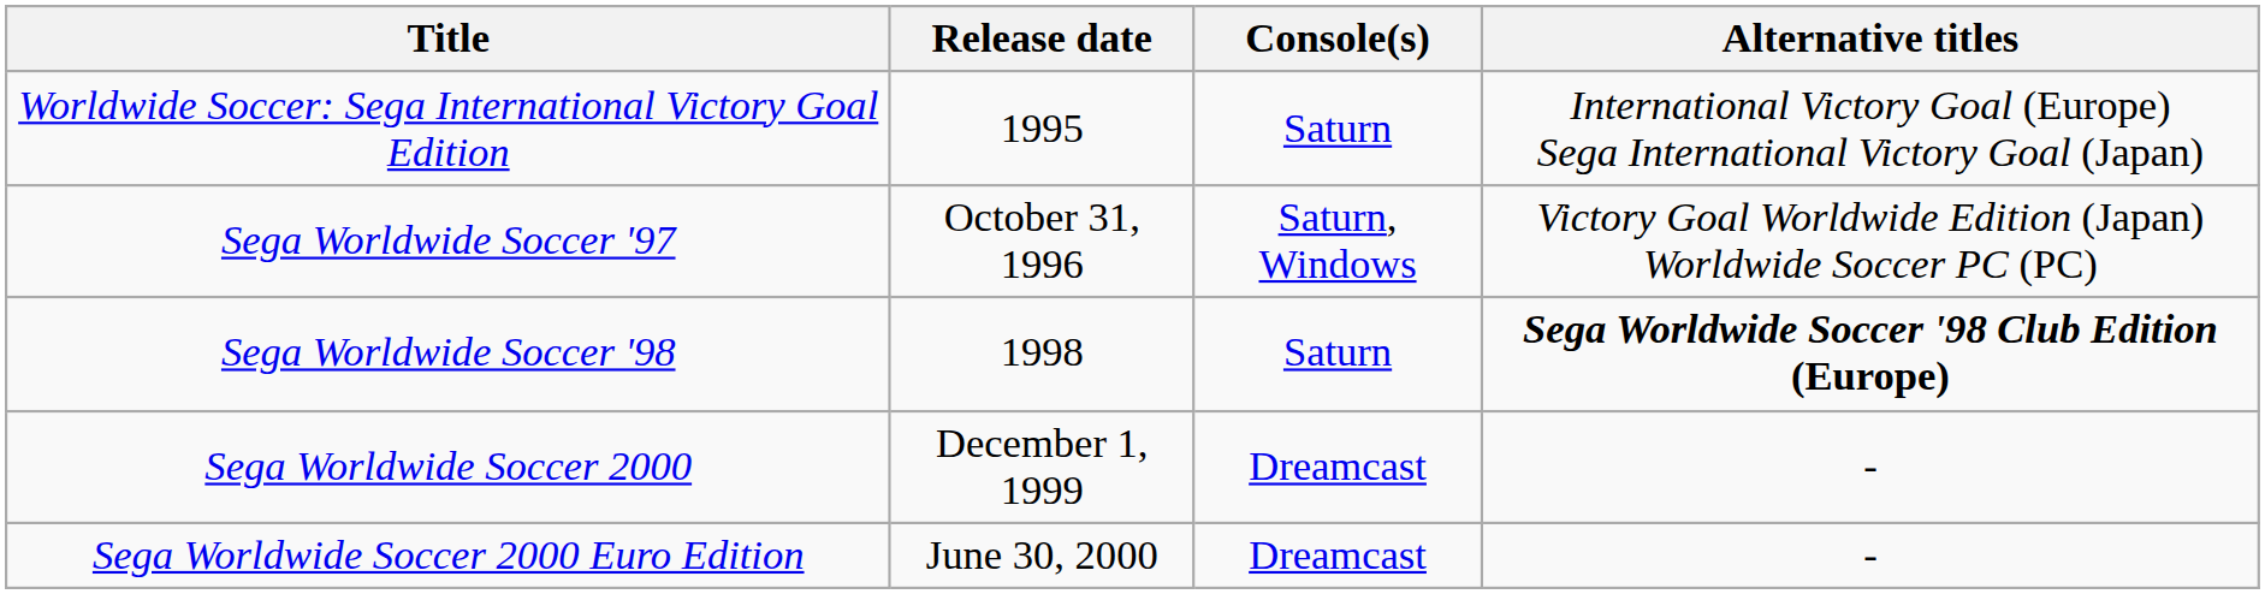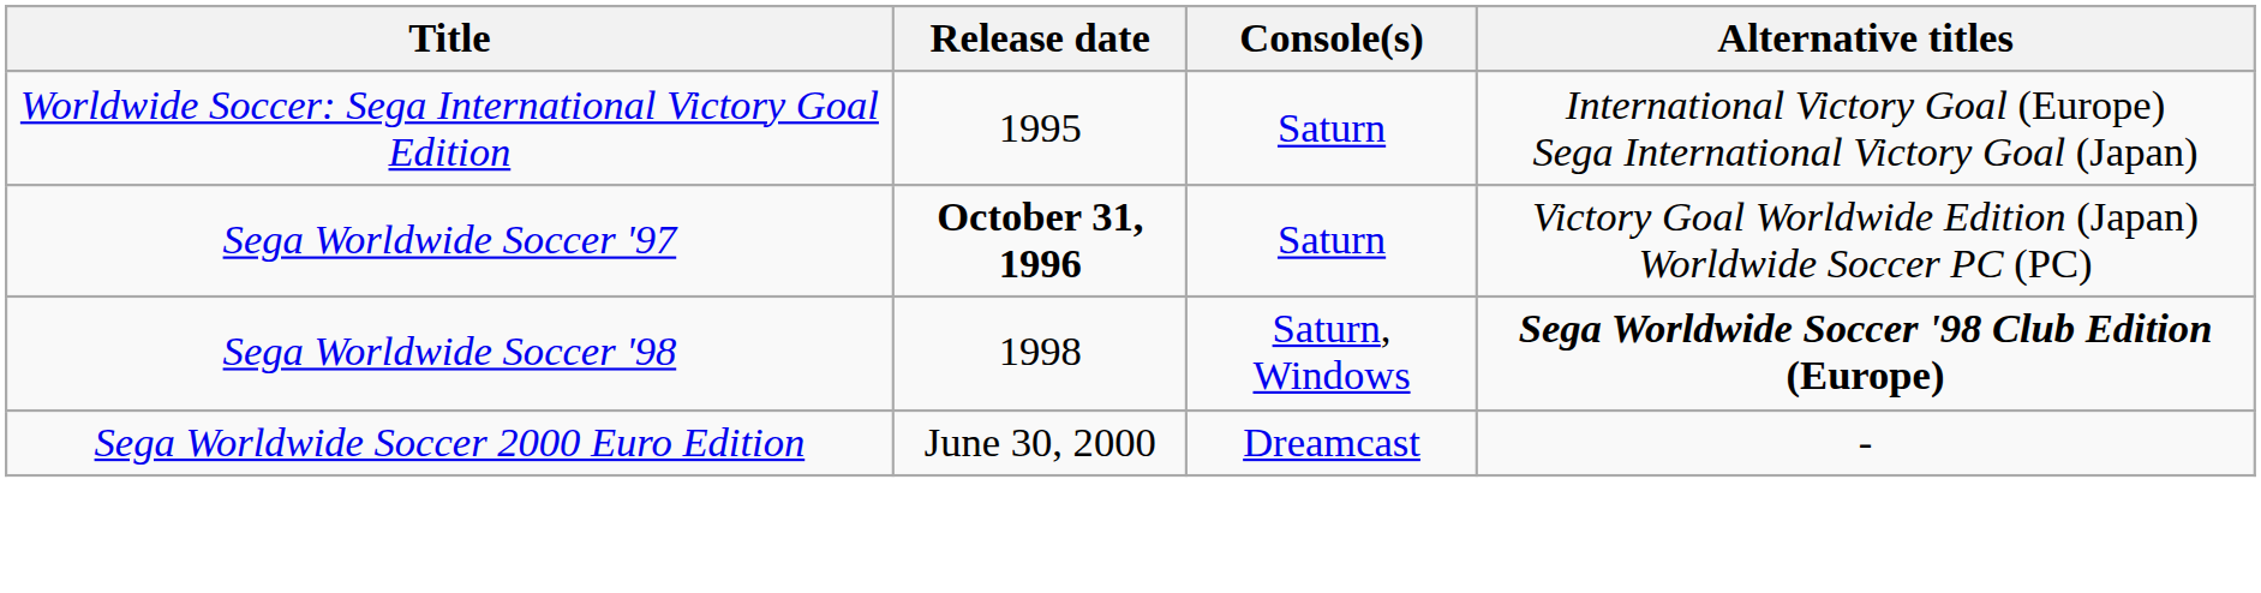Sega Worldwide Soccer '97 | Release date: normal -> bold
Sega Worldwide Soccer '97 | Console(s): Saturn, Windows -> Saturn
Sega Worldwide Soccer '98 | Console(s): Saturn -> Saturn, Windows
- row: Sega Worldwide Soccer 2000 | December 1, 1999 | Dreamcast | -
